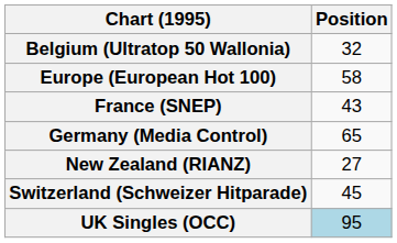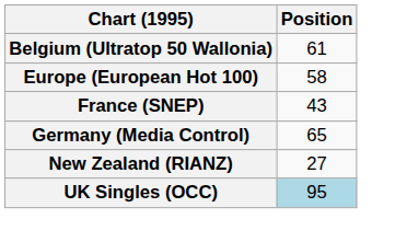Belgium (Ultratop 50 Wallonia) | Position: 32 -> 61
- row: Switzerland (Schweizer Hitparade) | 45
